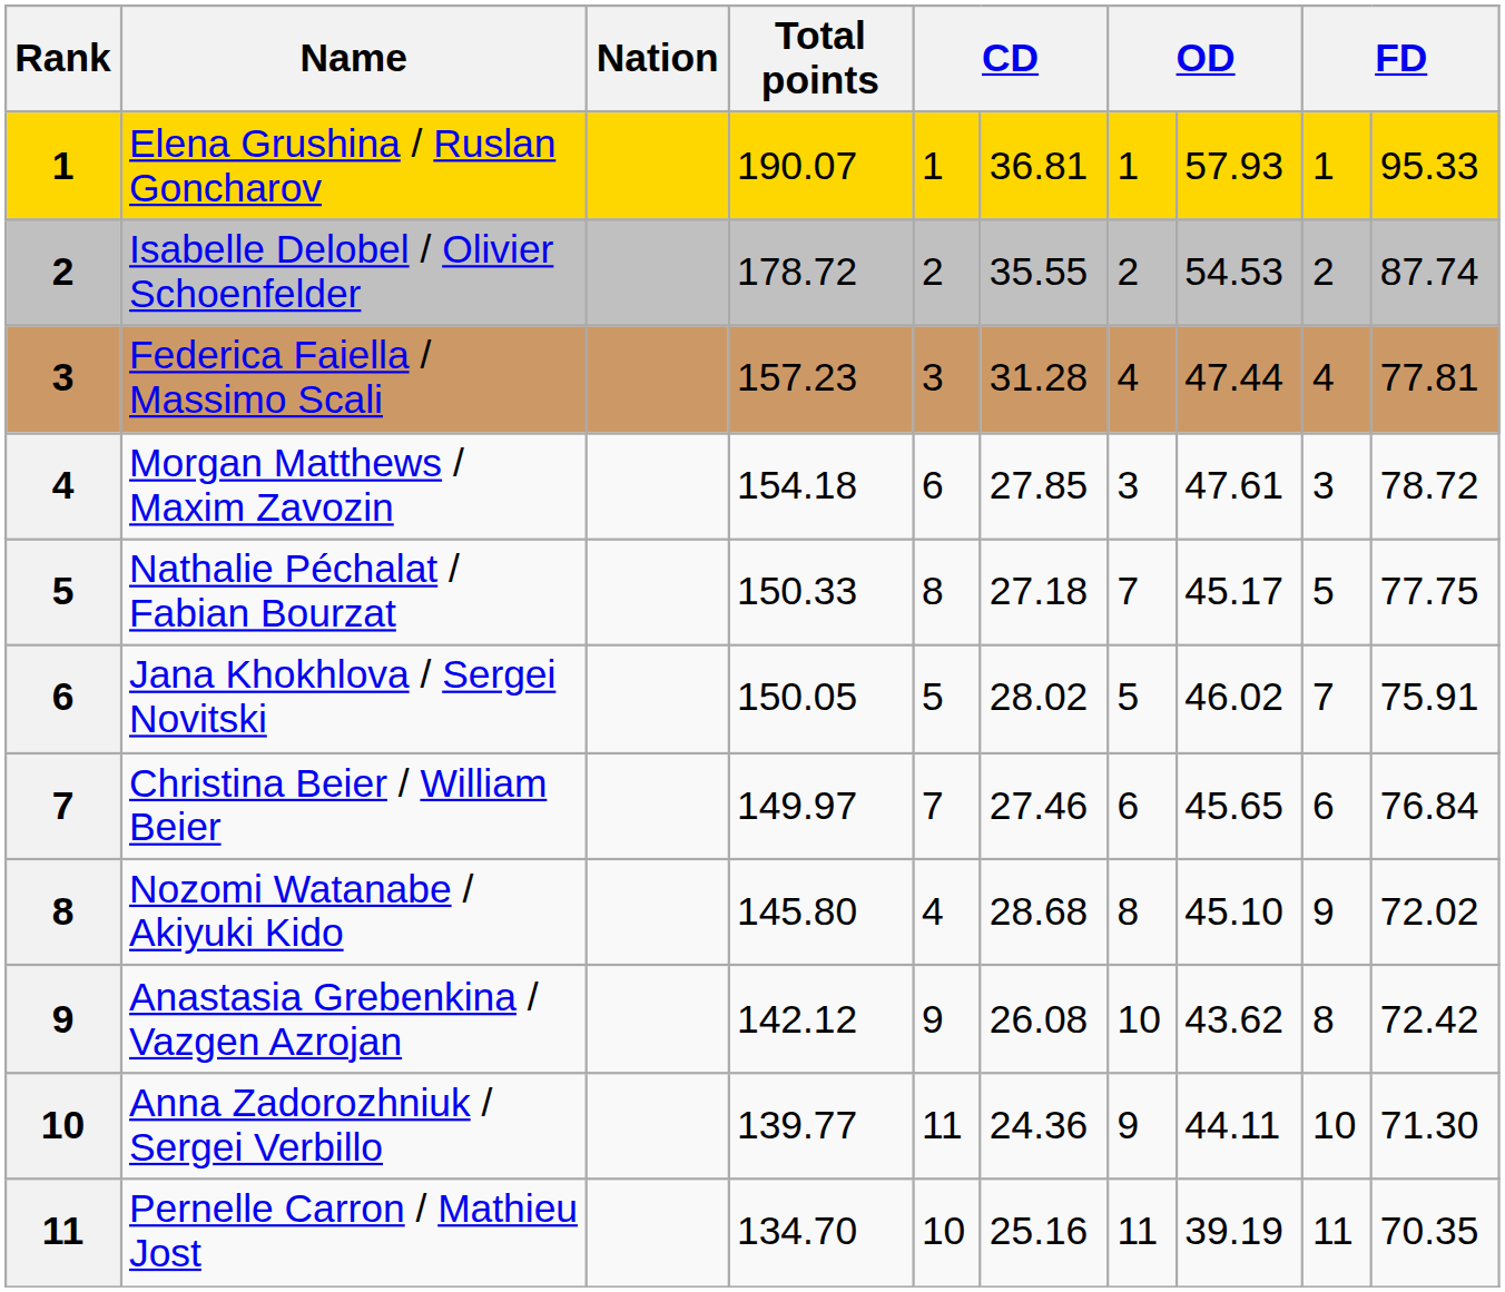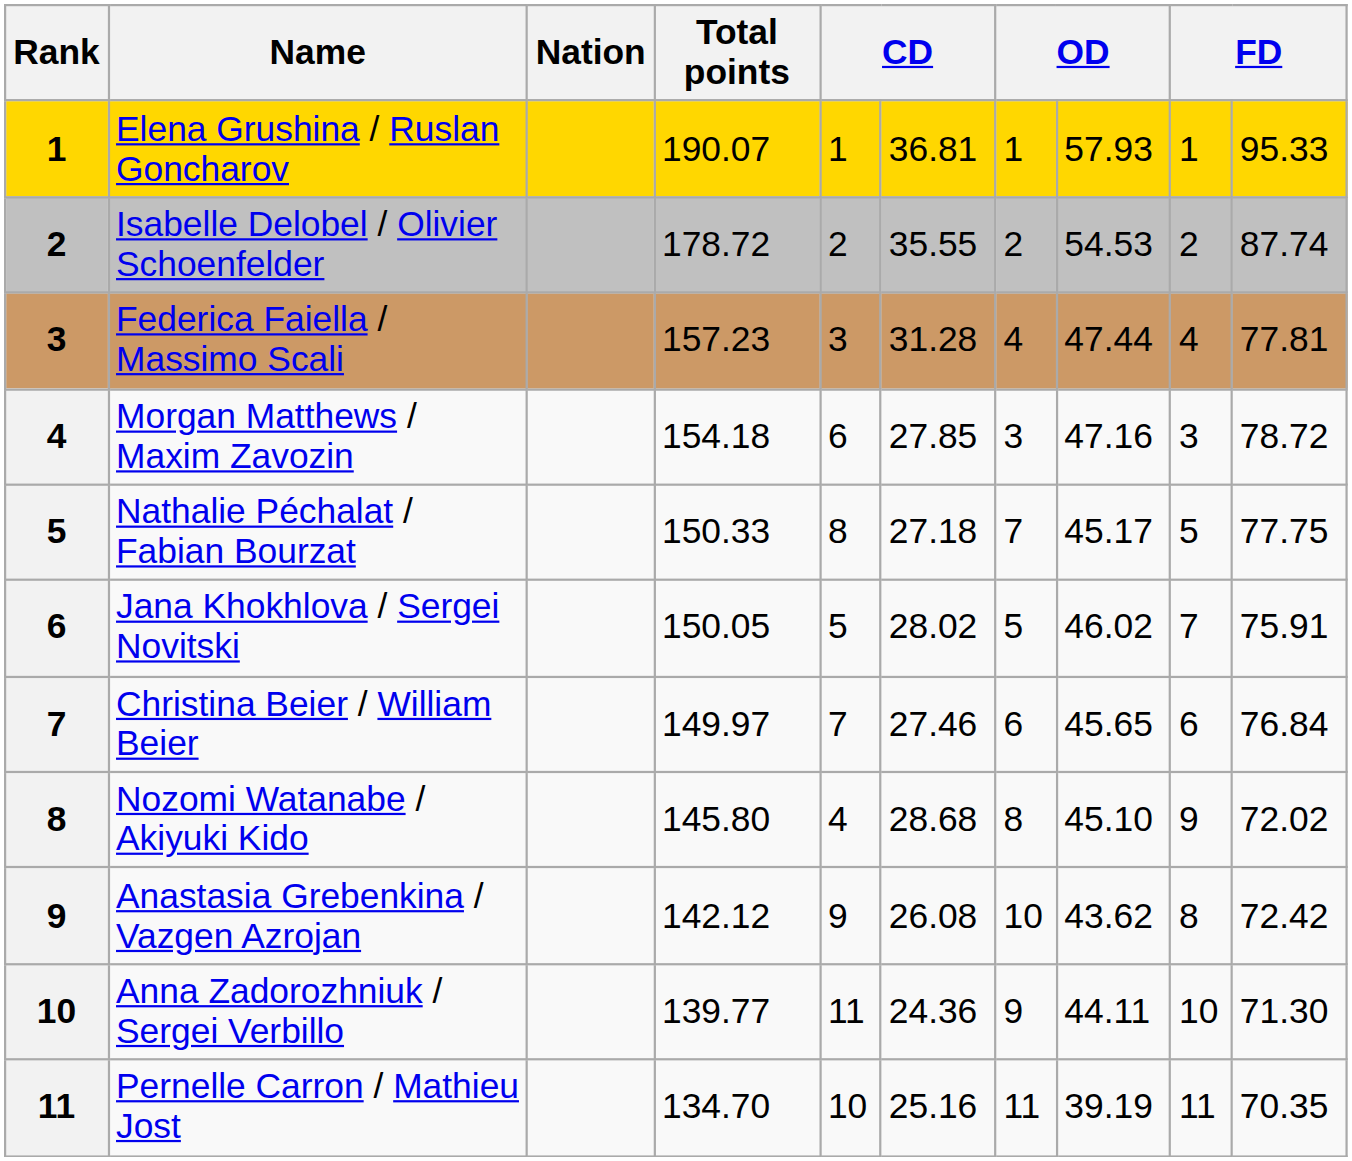Morgan Matthews / Maxim Zavozin | column 8: 47.61 -> 47.16
